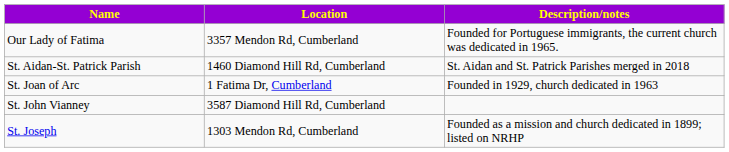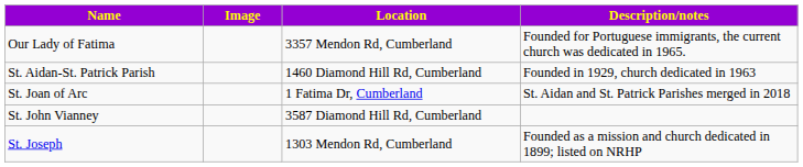+ column: Image
St. Aidan-St. Patrick Parish | Description/notes: St. Aidan and St. Patrick Parishes merged in 2018 -> Founded in 1929, church dedicated in 1963
St. Joan of Arc | Description/notes: Founded in 1929, church dedicated in 1963 -> St. Aidan and St. Patrick Parishes merged in 2018
